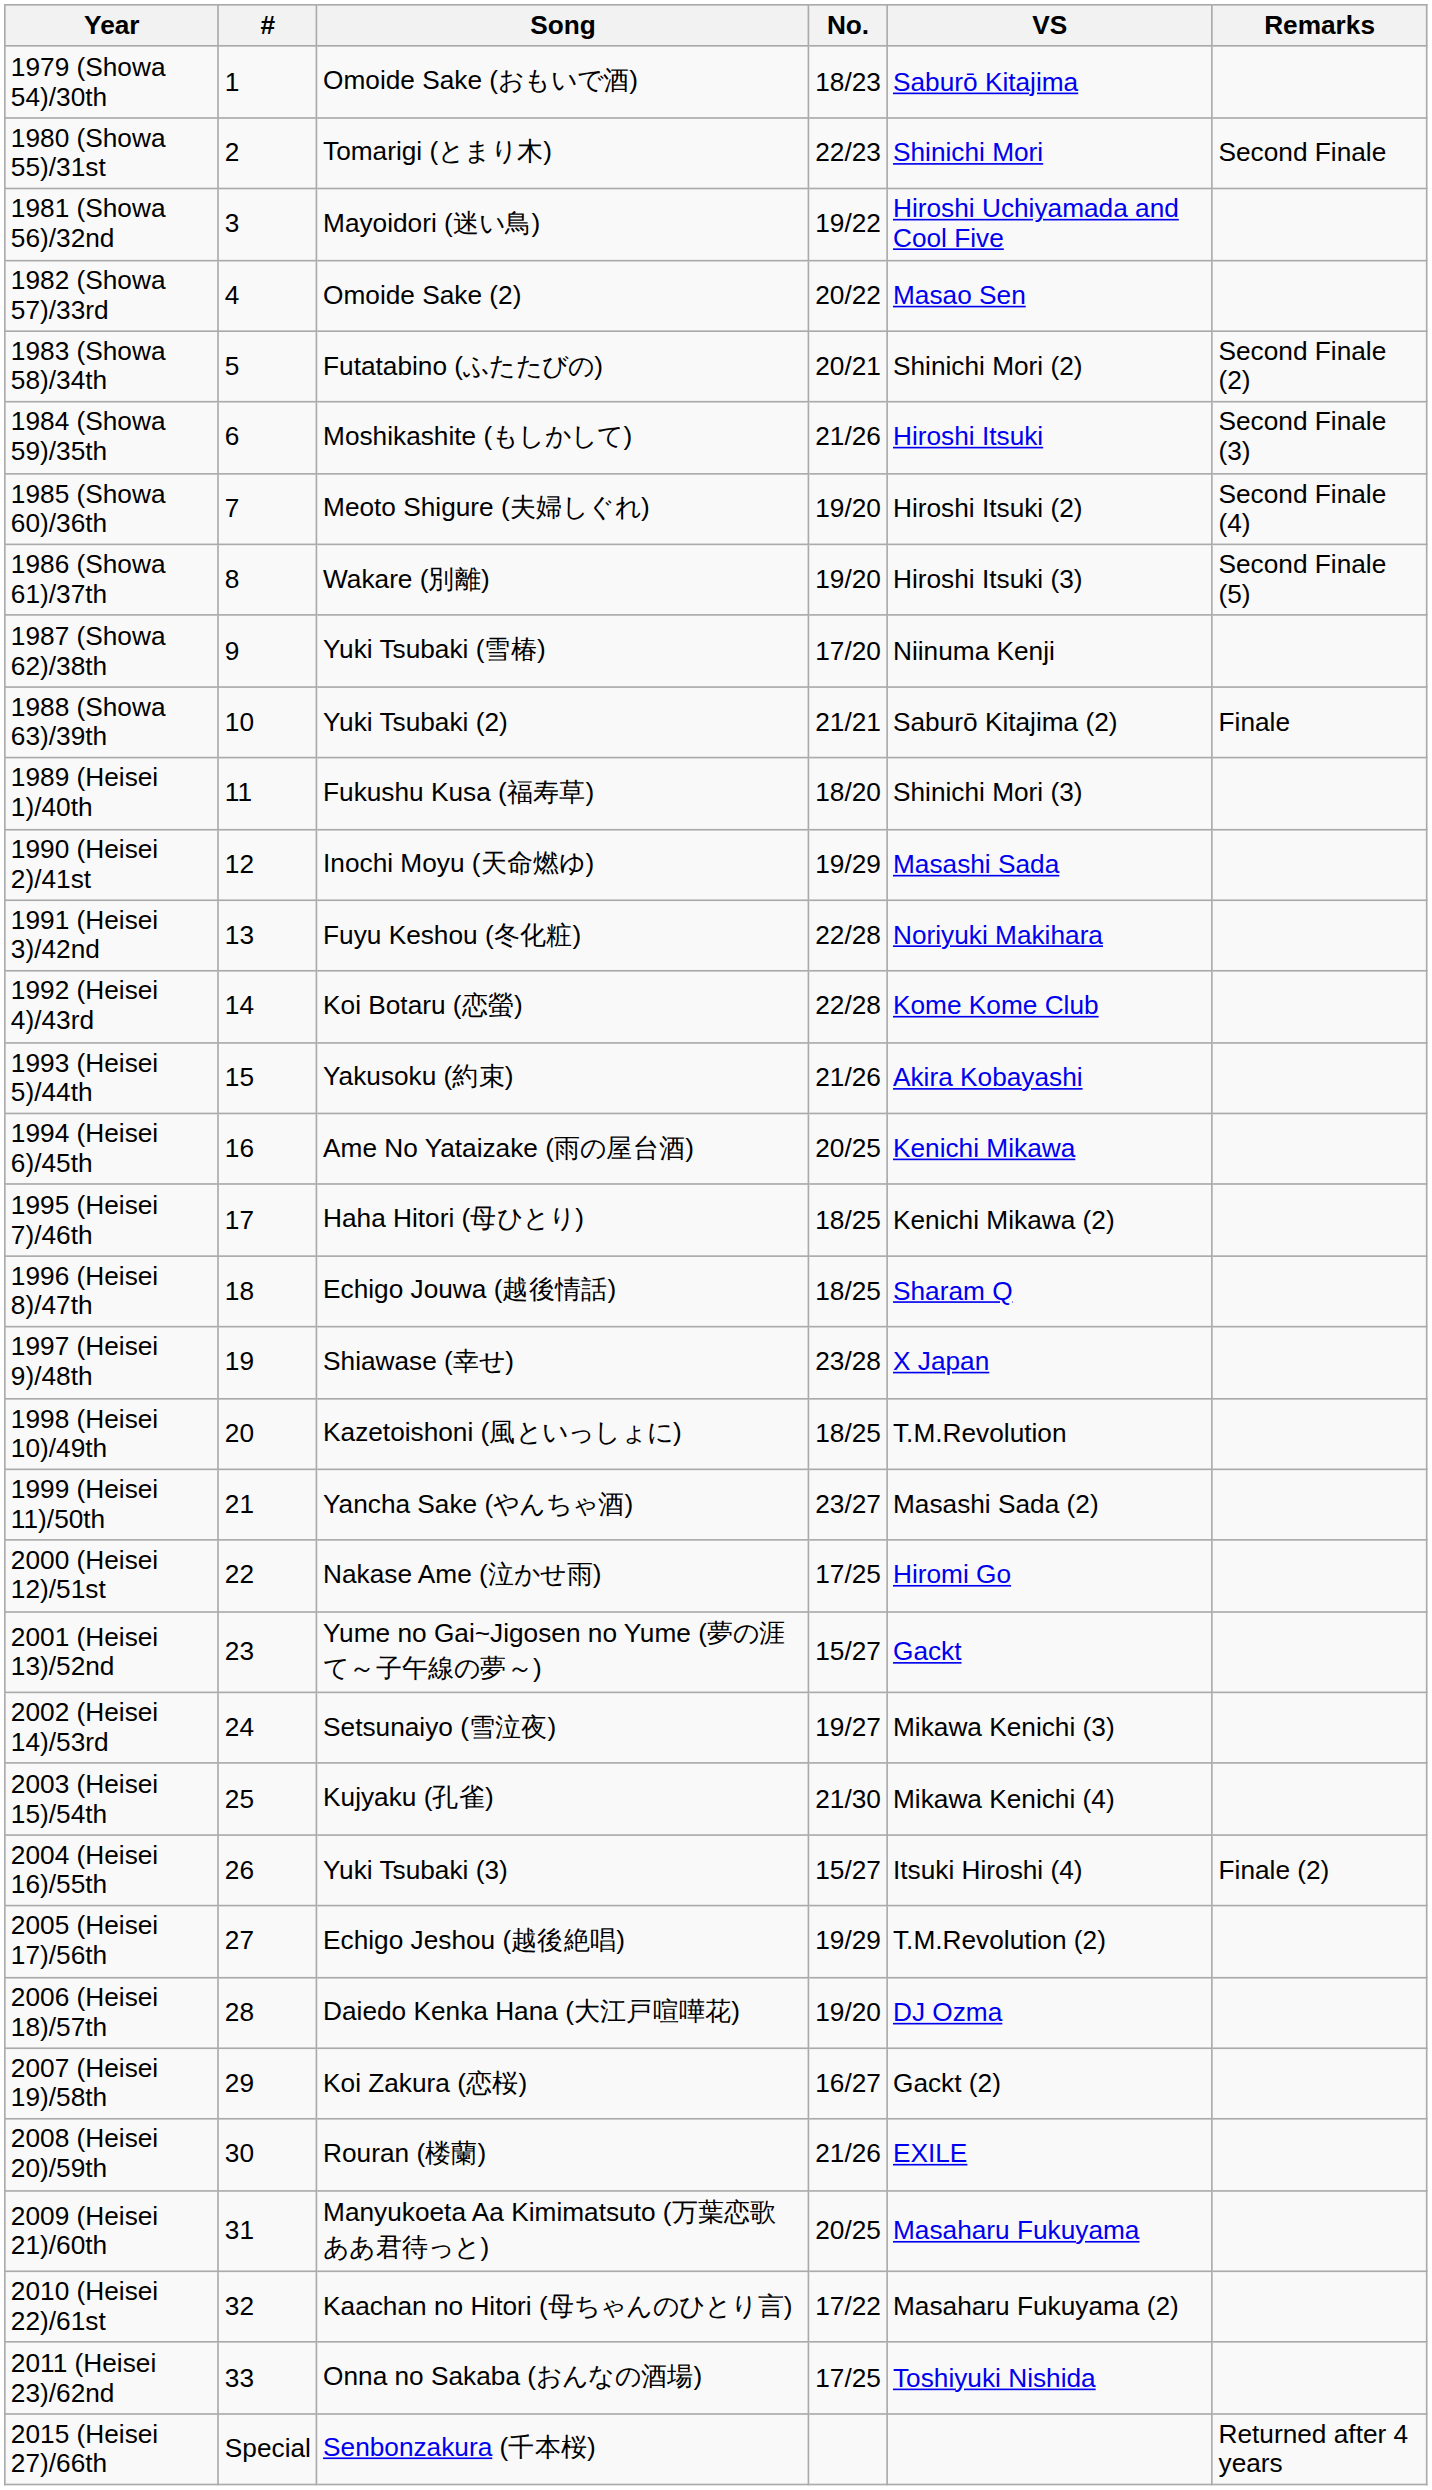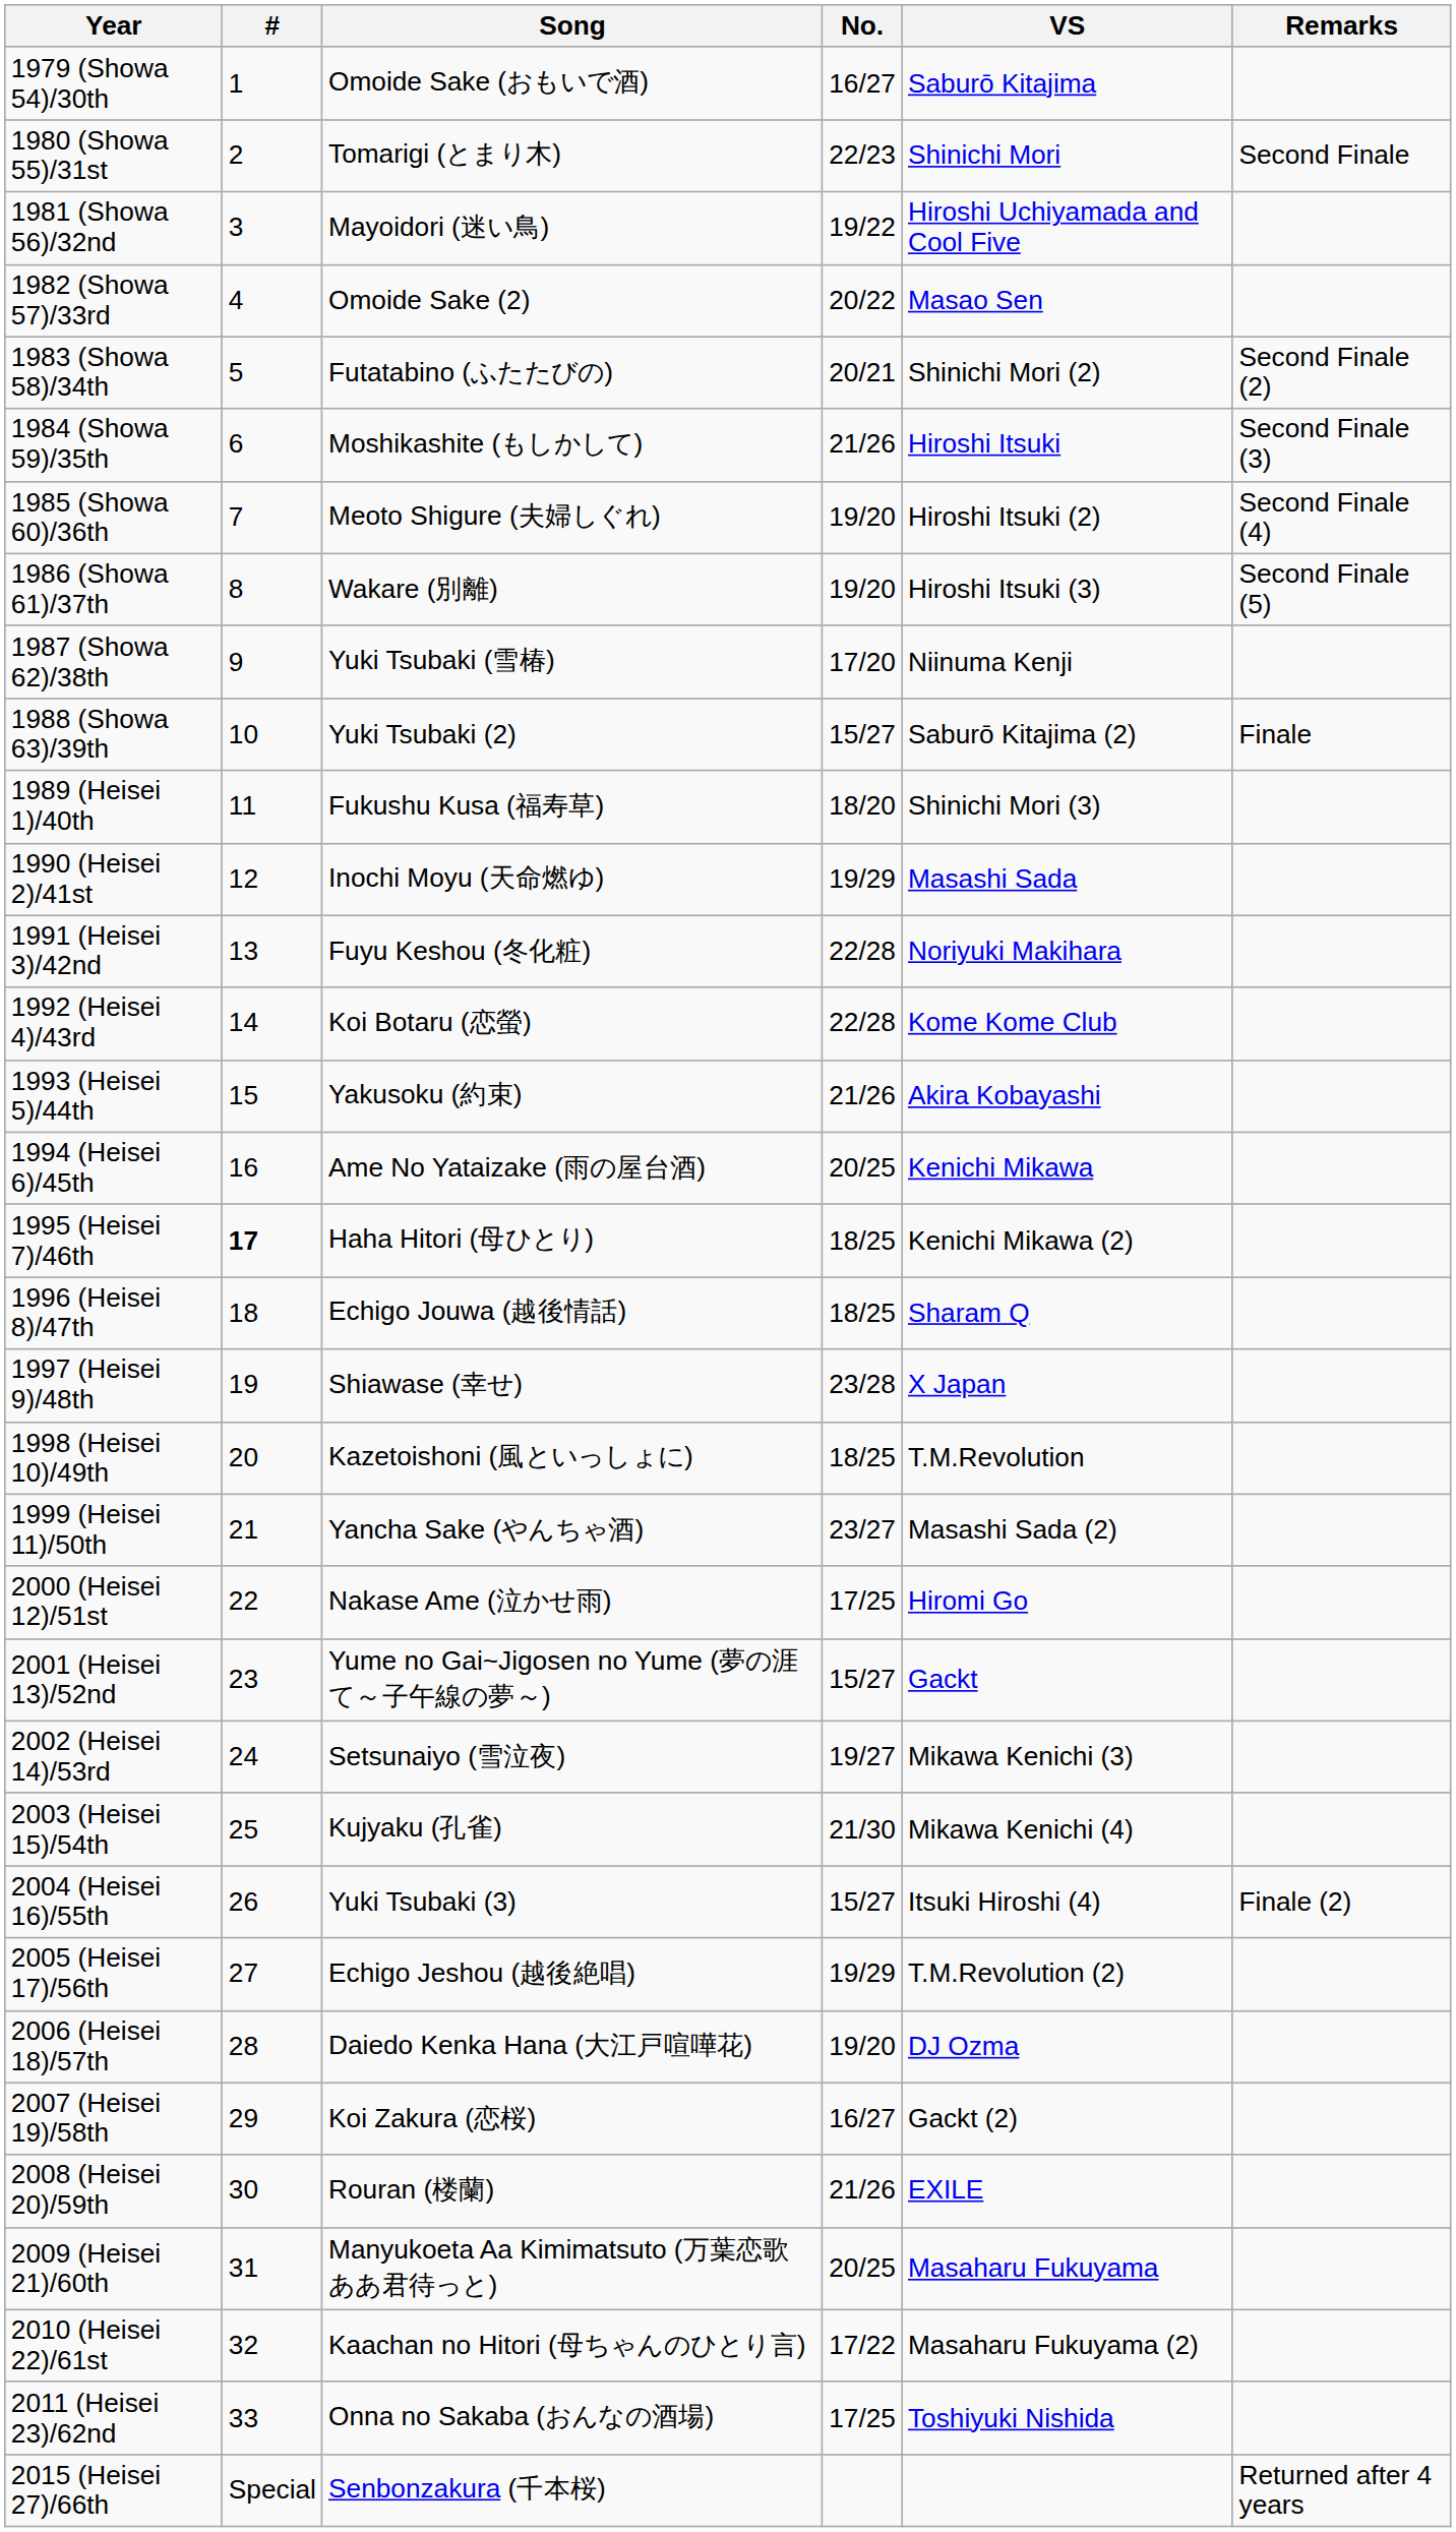1979 (Showa 54)/30th | No.: 18/23 -> 16/27
1988 (Showa 63)/39th | No.: 21/21 -> 15/27
1995 (Heisei 7)/46th | #: normal -> bold
